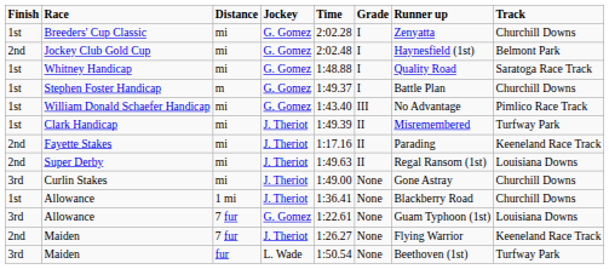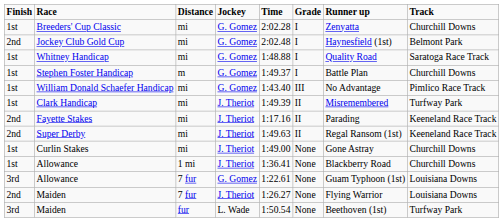Super Derby | Track: Louisiana Downs -> Keeneland Race Track
Curlin Stakes | Finish: 3rd -> 1st
Maiden / 7 fur | Track: Keeneland Race Track -> Louisiana Downs
